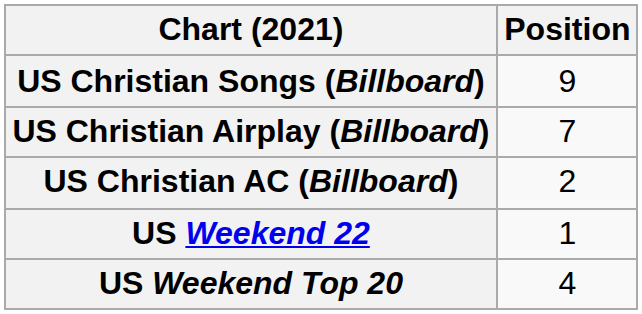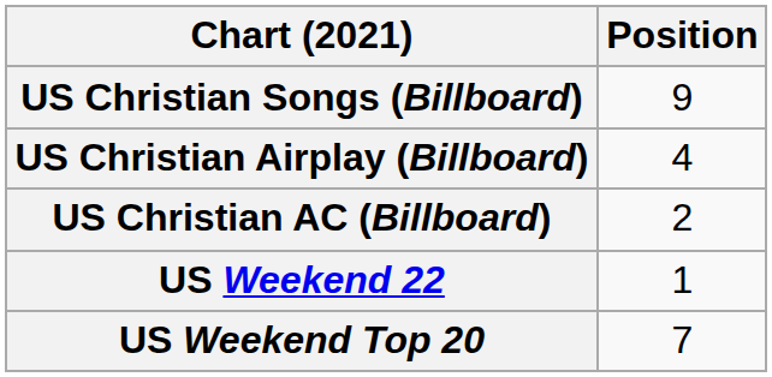US Christian Airplay (Billboard) | Position: 7 -> 4
US Weekend Top 20 | Position: 4 -> 7
